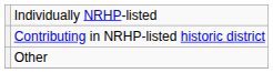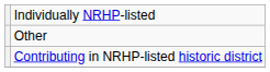rows swapped: Contributing in NRHP-listed historic district <-> Other
